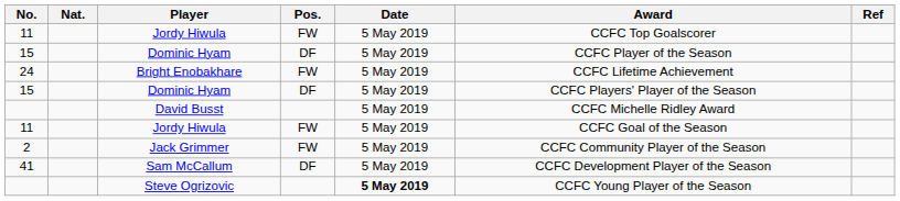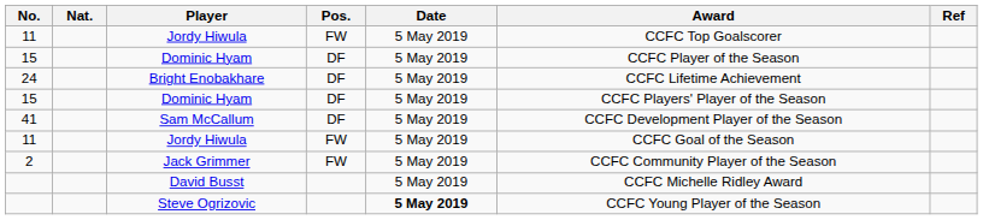Bright Enobakhare | Pos.: FW -> DF
rows swapped: Sam McCallum <-> David Busst
